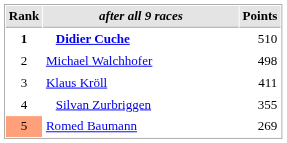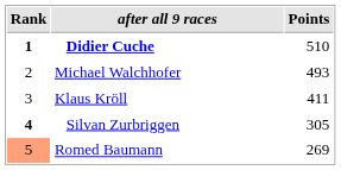Michael Walchhofer | Points: 498 -> 493
Silvan Zurbriggen | Rank: normal -> bold
Silvan Zurbriggen | Points: 355 -> 305
